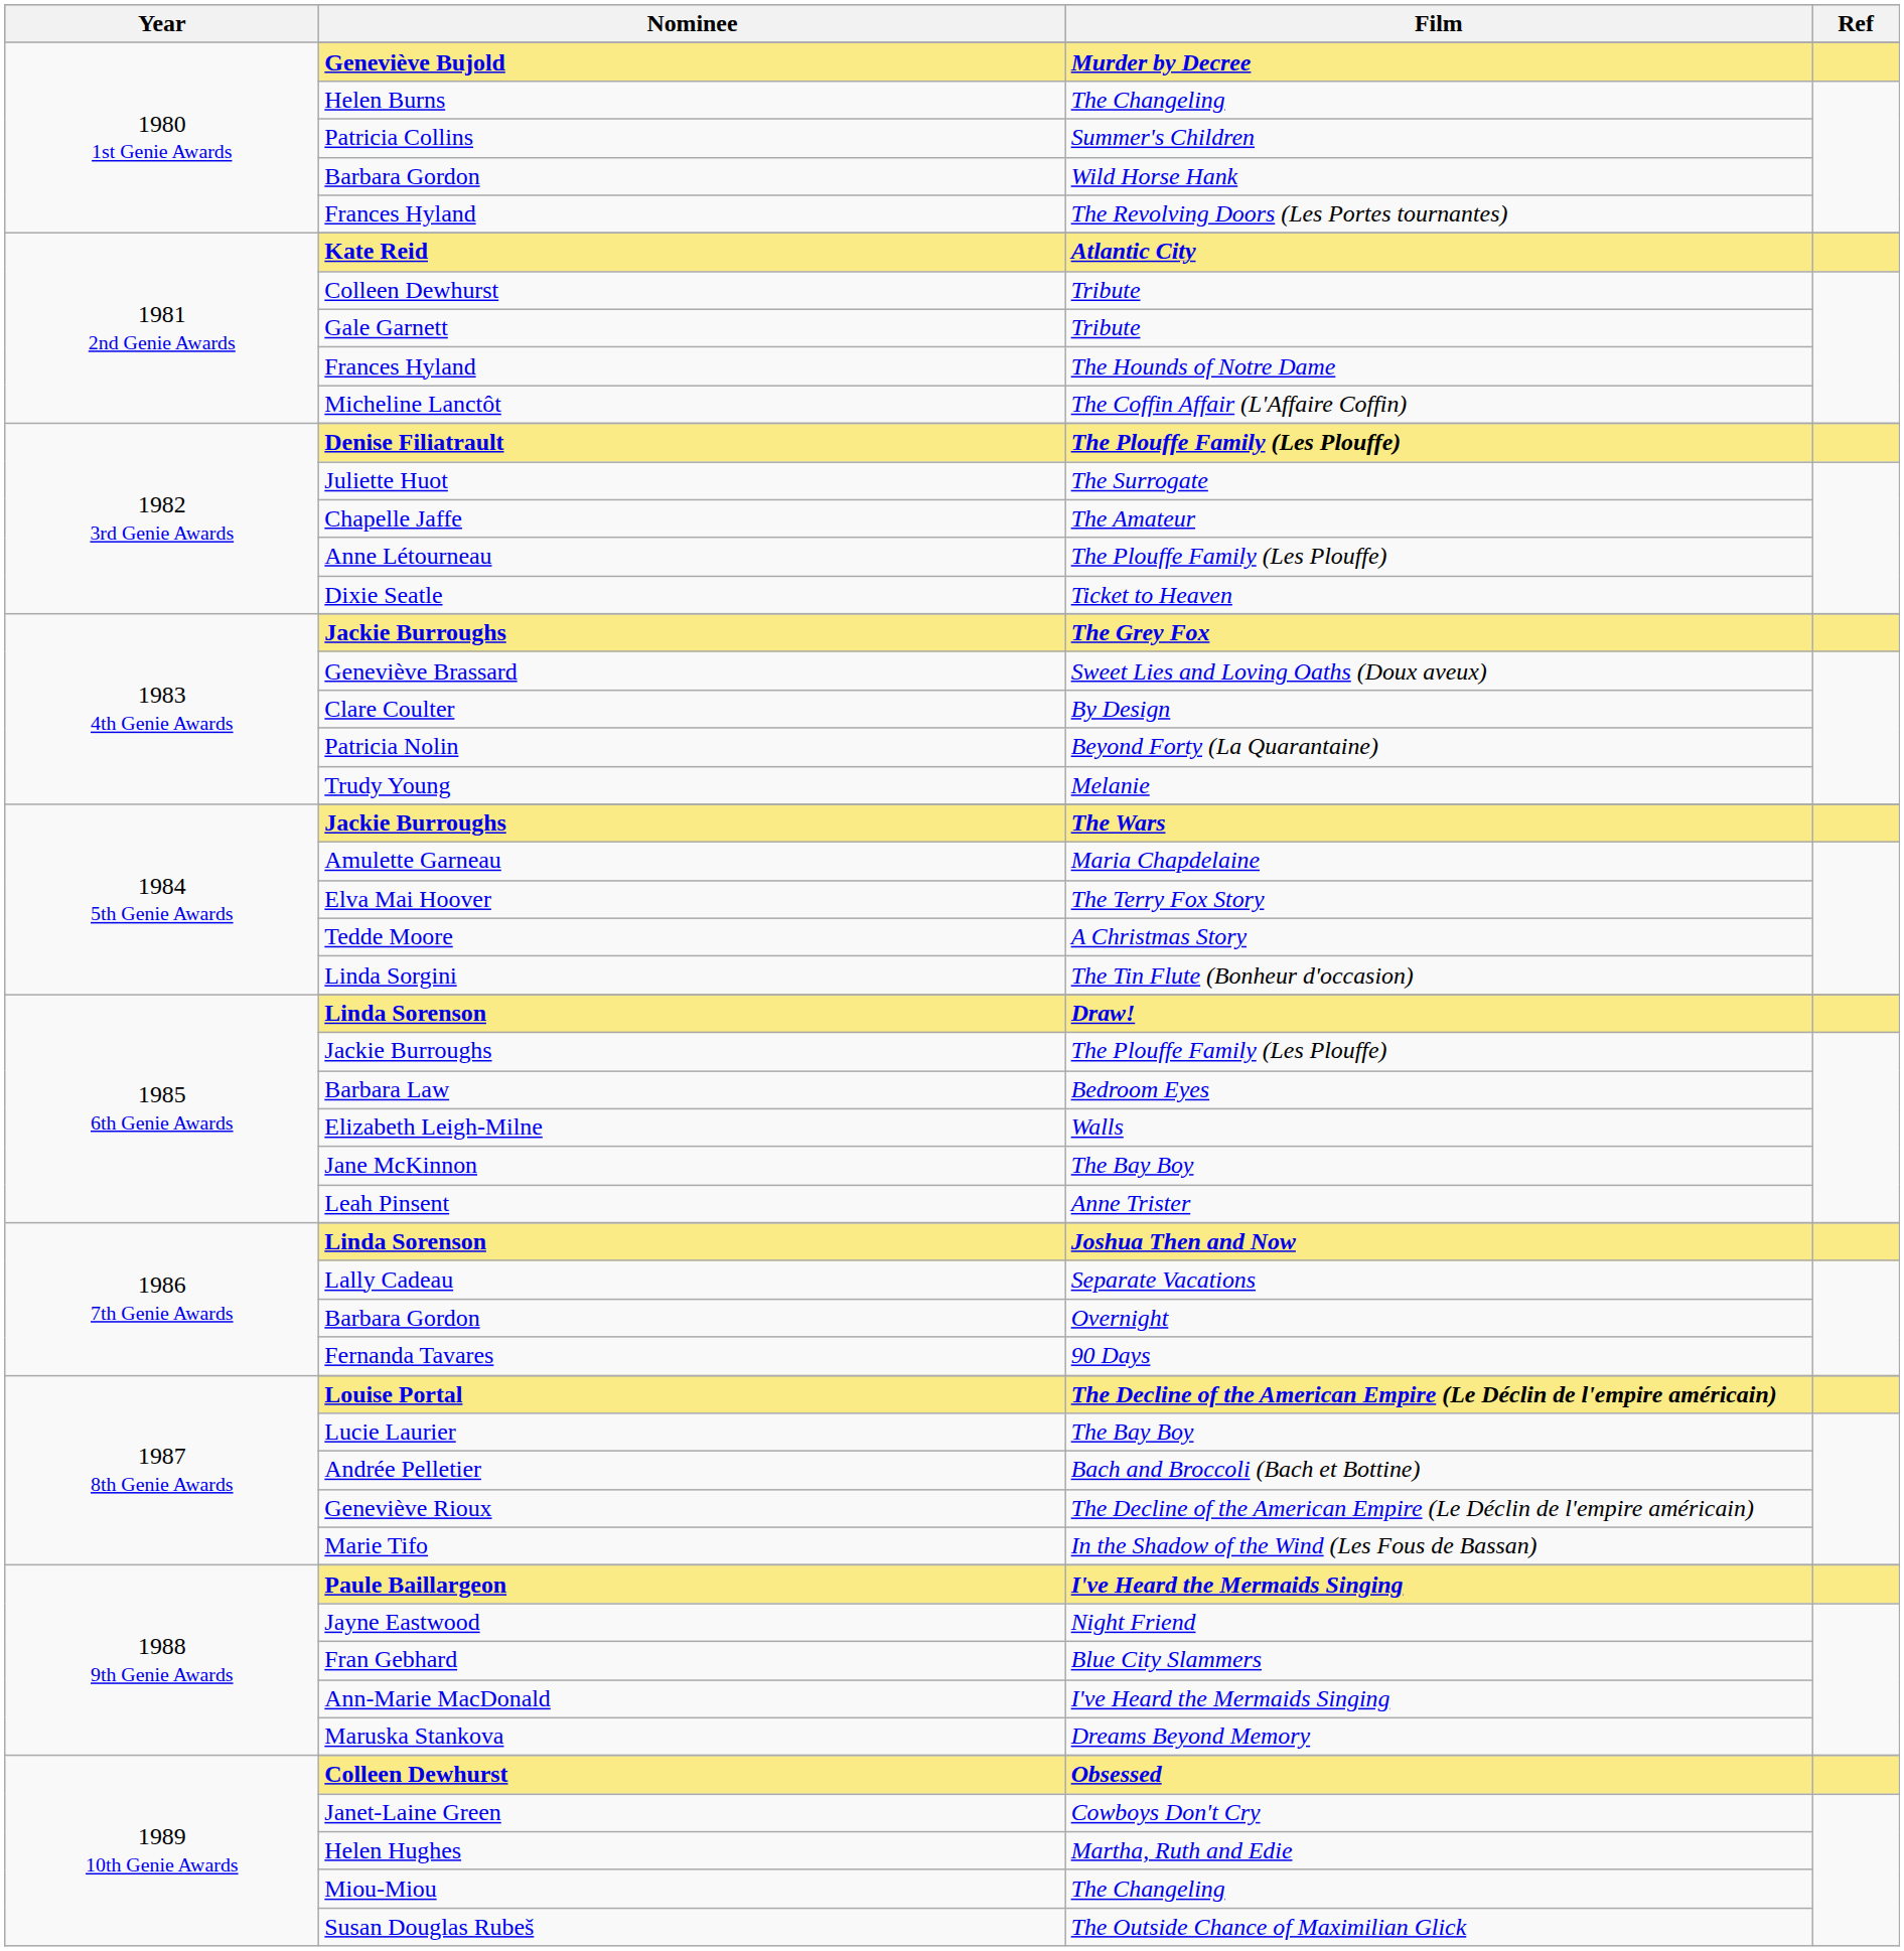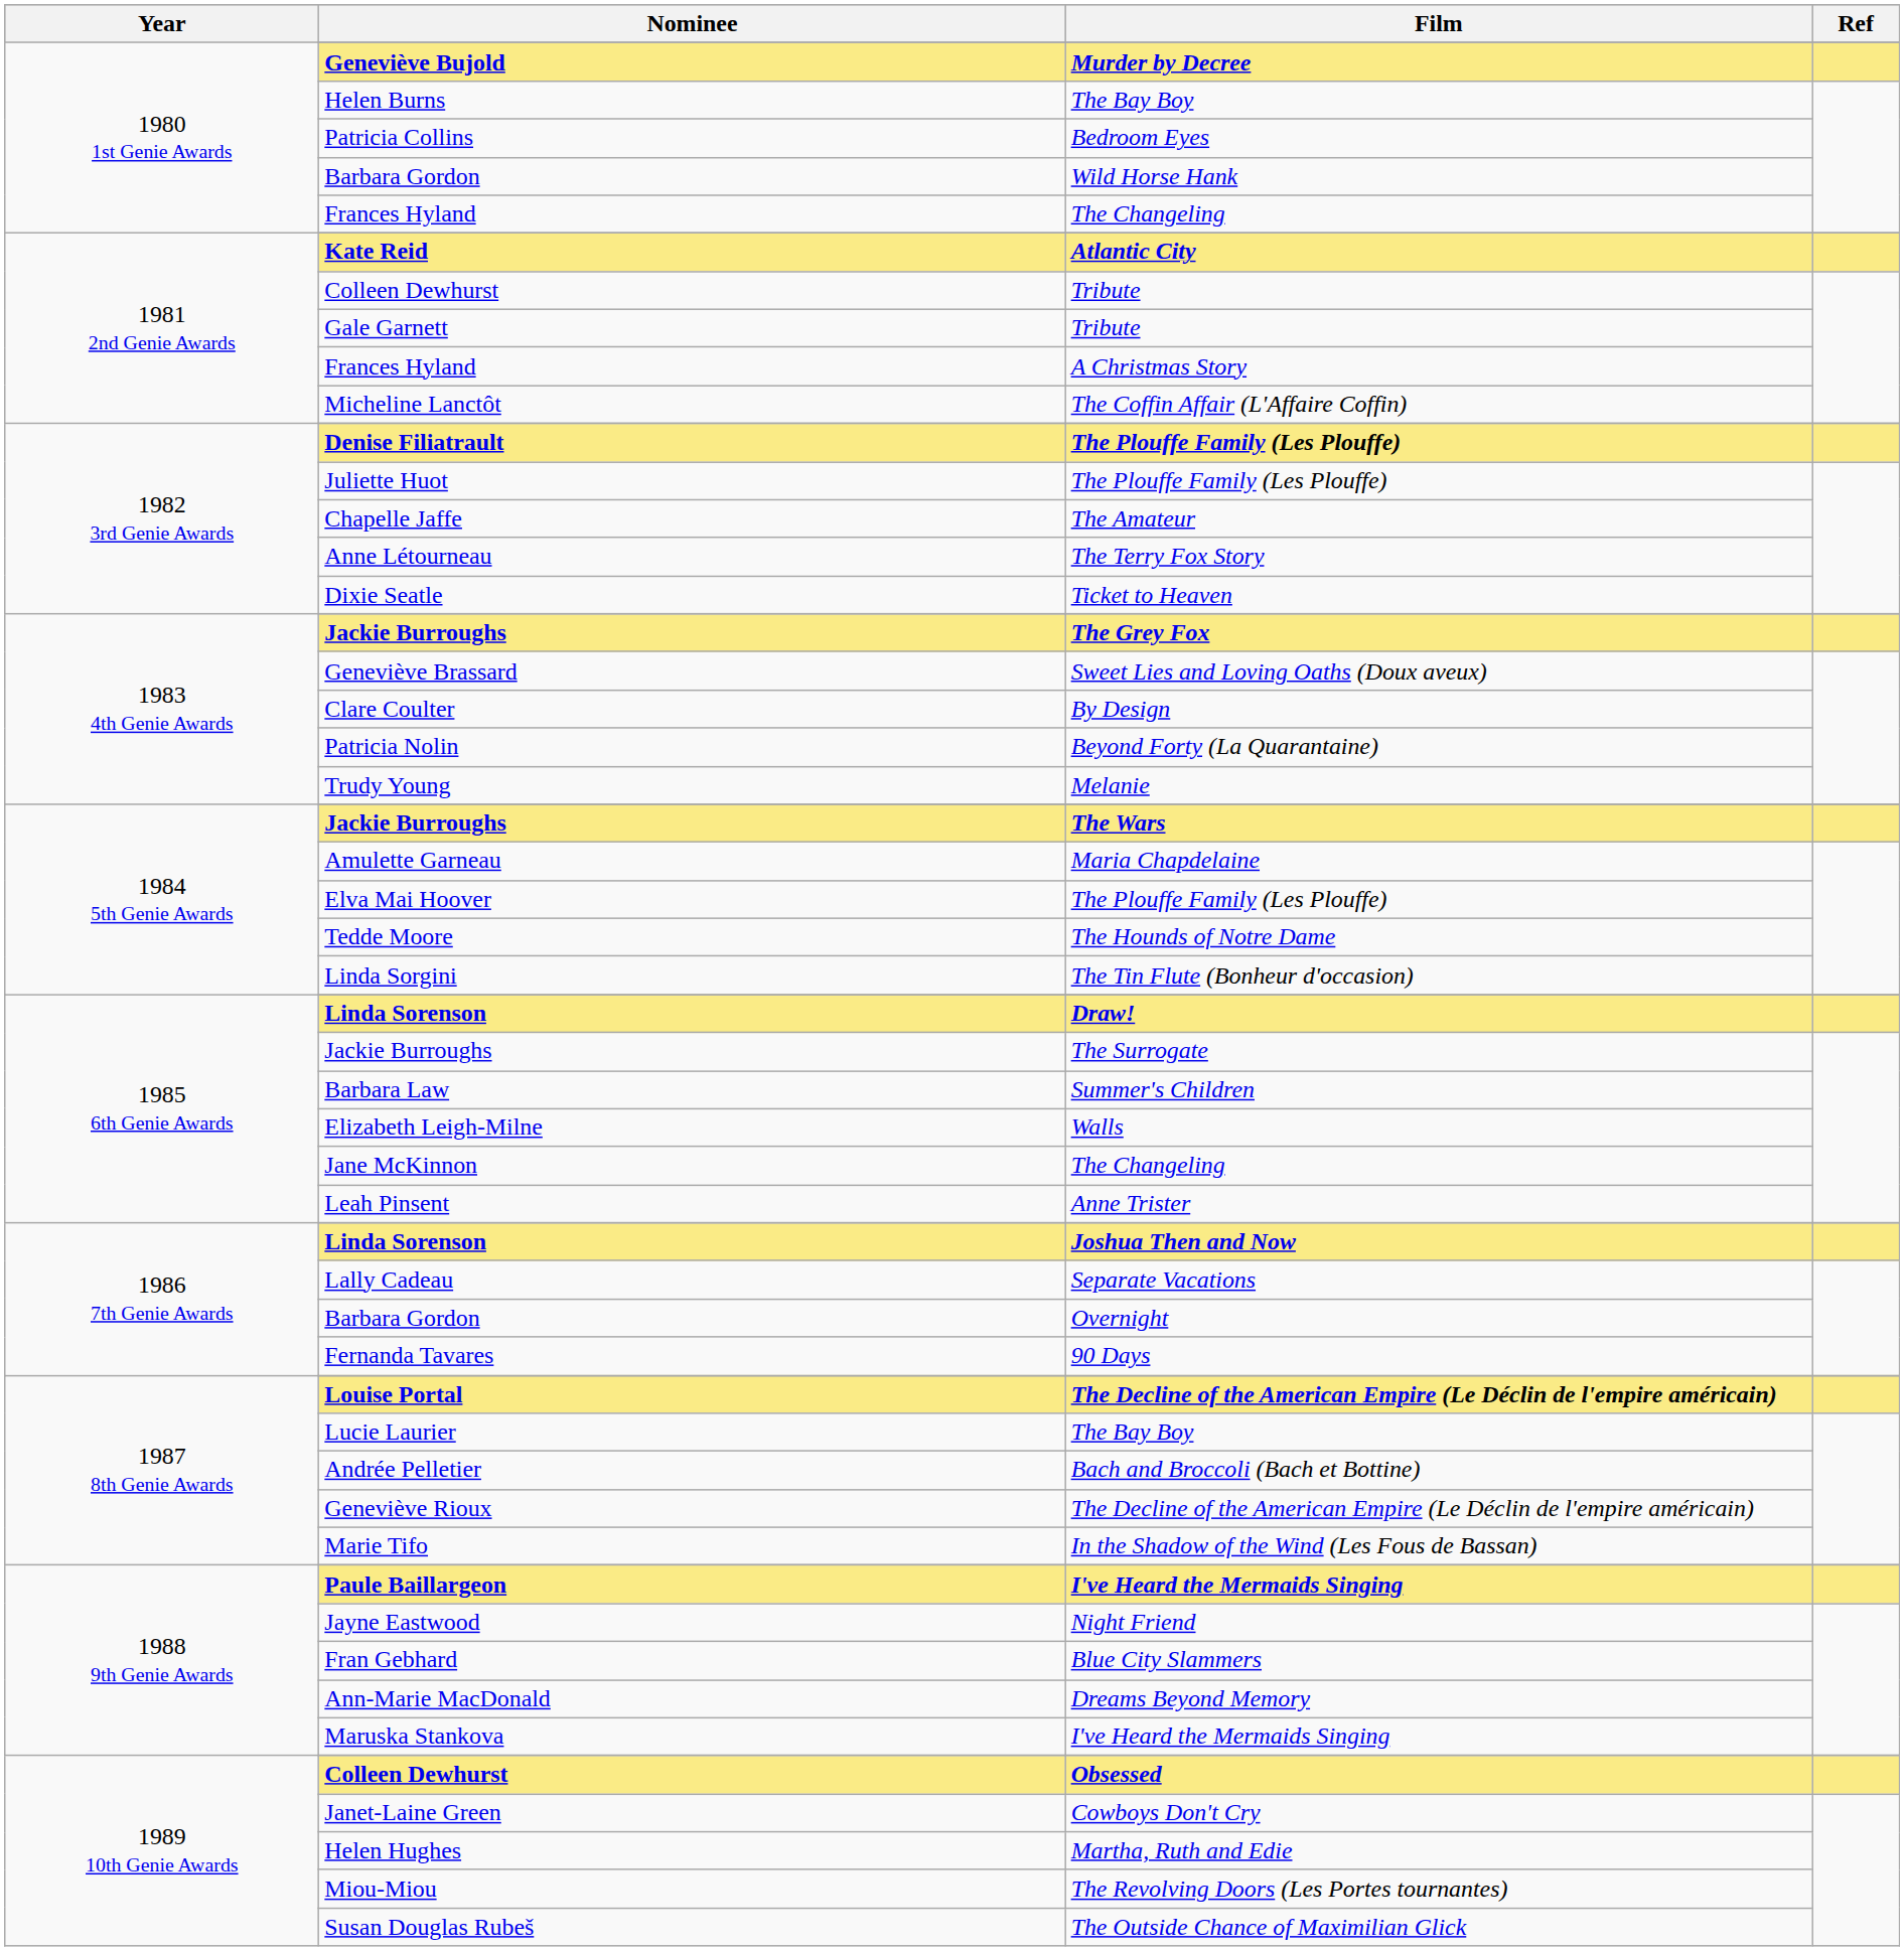Helen Burns | Film: The Changeling -> The Bay Boy
Patricia Collins | Film: Summer's Children -> Bedroom Eyes
1980 1st Genie Awards / Frances Hyland | Film: The Revolving Doors (Les Portes tournantes) -> The Changeling
1981 2nd Genie Awards / Frances Hyland | Film: The Hounds of Notre Dame -> A Christmas Story
Juliette Huot | Film: The Surrogate -> The Plouffe Family (Les Plouffe)
Anne Létourneau | Film: The Plouffe Family (Les Plouffe) -> The Terry Fox Story
Elva Mai Hoover | Film: The Terry Fox Story -> The Plouffe Family (Les Plouffe)
Tedde Moore | Film: A Christmas Story -> The Hounds of Notre Dame
1985 6th Genie Awards / Jackie Burroughs | Film: The Plouffe Family (Les Plouffe) -> The Surrogate
Barbara Law | Film: Bedroom Eyes -> Summer's Children
Jane McKinnon | Film: The Bay Boy -> The Changeling
Ann-Marie MacDonald | Film: I've Heard the Mermaids Singing -> Dreams Beyond Memory
Maruska Stankova | Film: Dreams Beyond Memory -> I've Heard the Mermaids Singing
Miou-Miou | Film: The Changeling -> The Revolving Doors (Les Portes tournantes)
